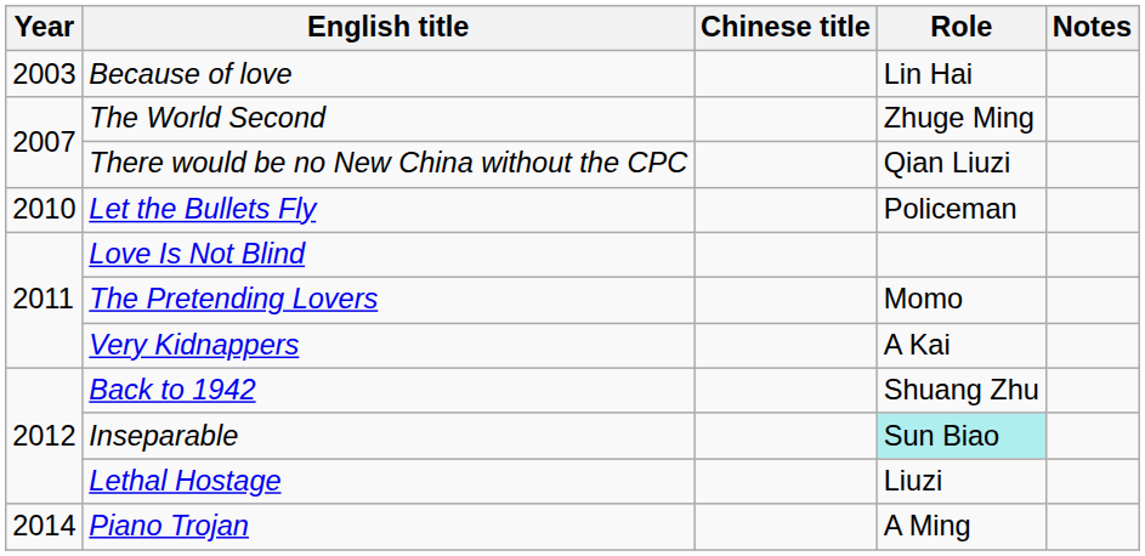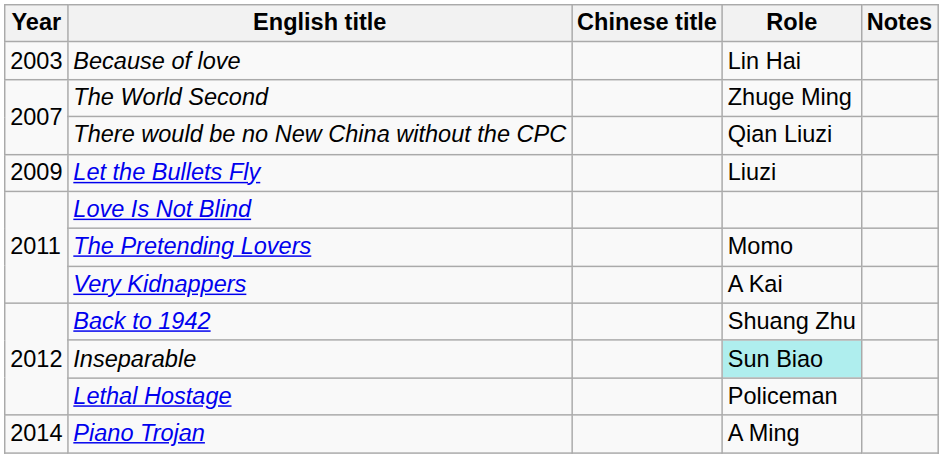Let the Bullets Fly | Year: 2010 -> 2009
Let the Bullets Fly | Role: Policeman -> Liuzi
Lethal Hostage | Role: Liuzi -> Policeman
